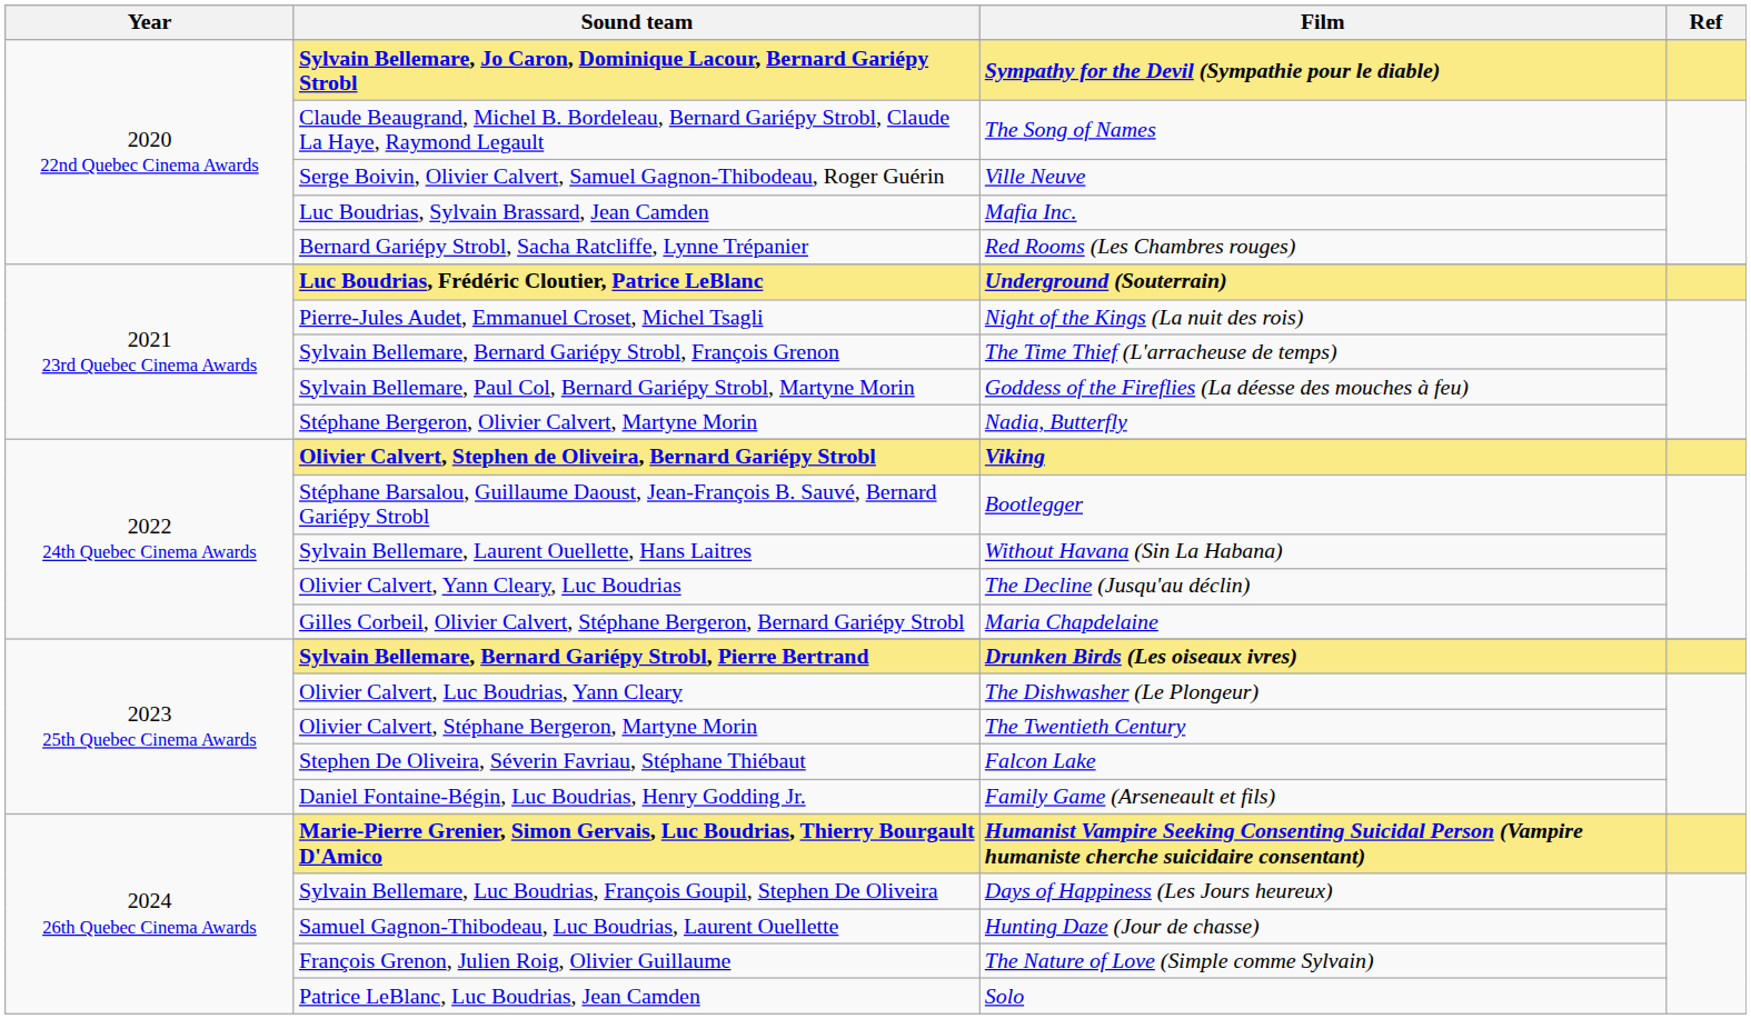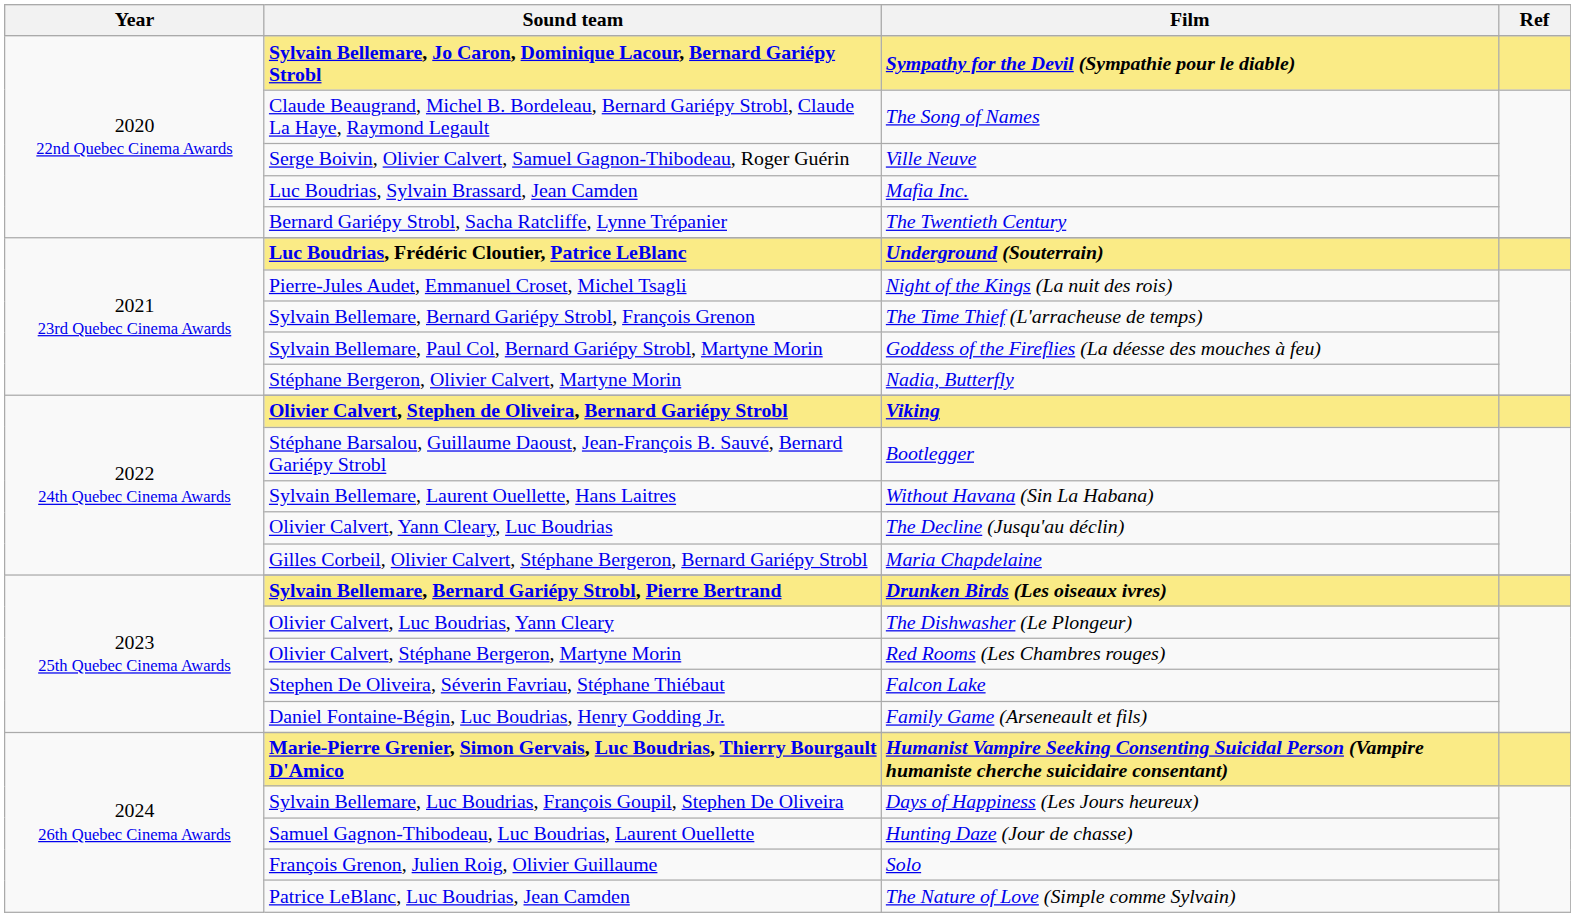Bernard Gariépy Strobl, Sacha Ratcliffe, Lynne Trépanier | Film: Red Rooms (Les Chambres rouges) -> The Twentieth Century
Olivier Calvert, Stéphane Bergeron, Martyne Morin | Film: The Twentieth Century -> Red Rooms (Les Chambres rouges)
François Grenon, Julien Roig, Olivier Guillaume | Film: The Nature of Love (Simple comme Sylvain) -> Solo
Patrice LeBlanc, Luc Boudrias, Jean Camden | Film: Solo -> The Nature of Love (Simple comme Sylvain)
